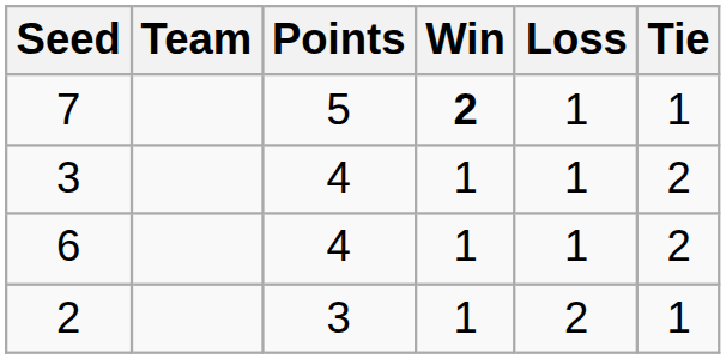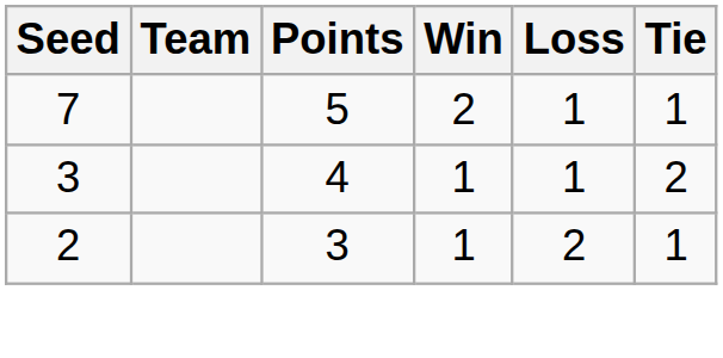7 | Win: bold -> normal
- row: 6 | 4 | 1 | 1 | 2
